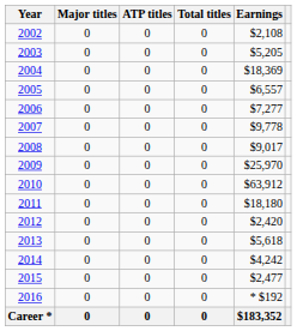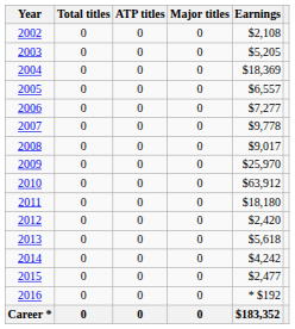columns swapped: Major titles <-> Total titles
